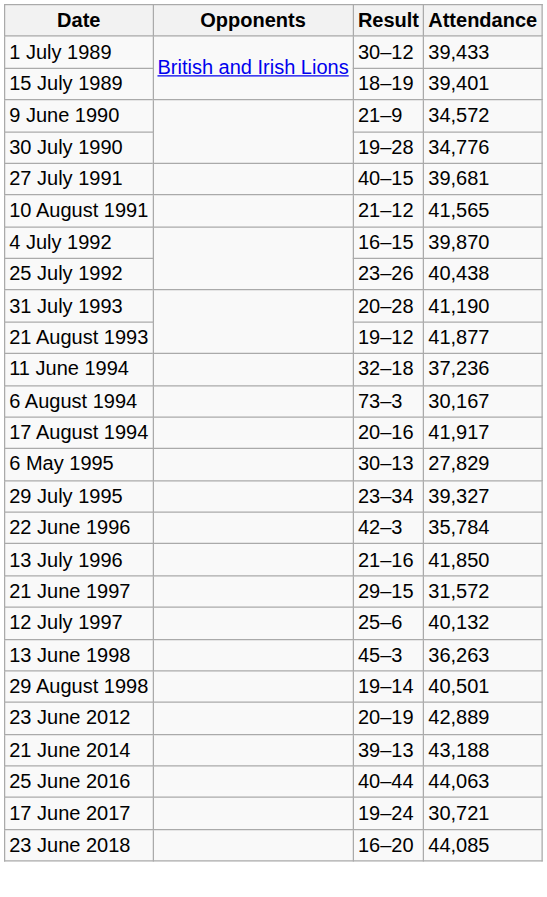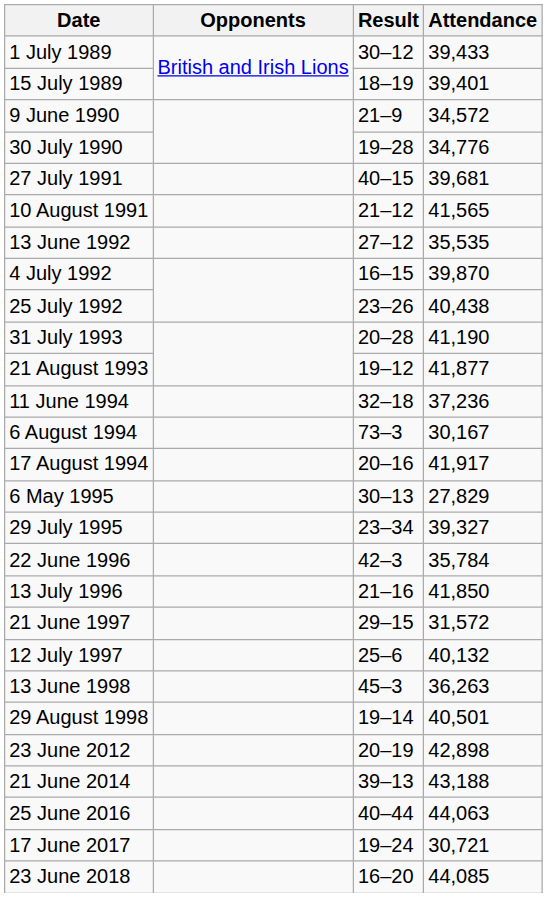+ row: 13 June 1992 | 27–12 | 35,535
23 June 2012 | Attendance: 42,889 -> 42,898
